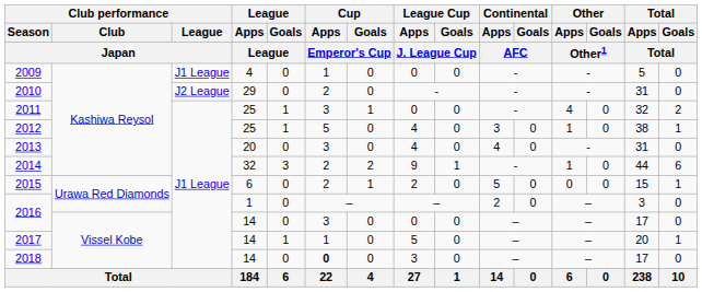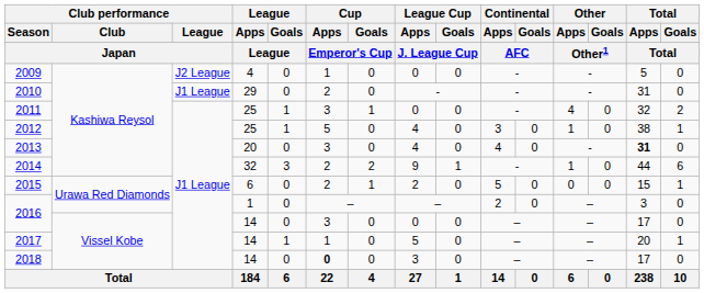2009 | Club performance / League / Japan: J1 League -> J2 League
2010 | Club performance / League / Japan: J2 League -> J1 League
2013 | Total / Apps / Total: normal -> bold
